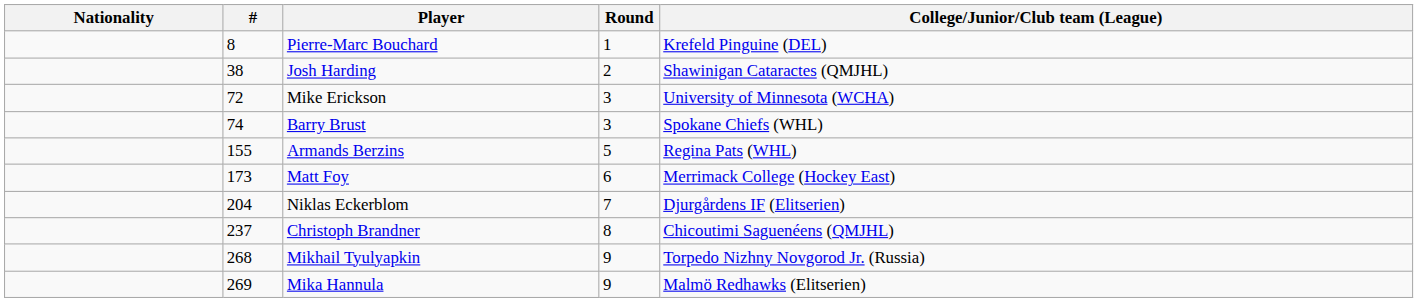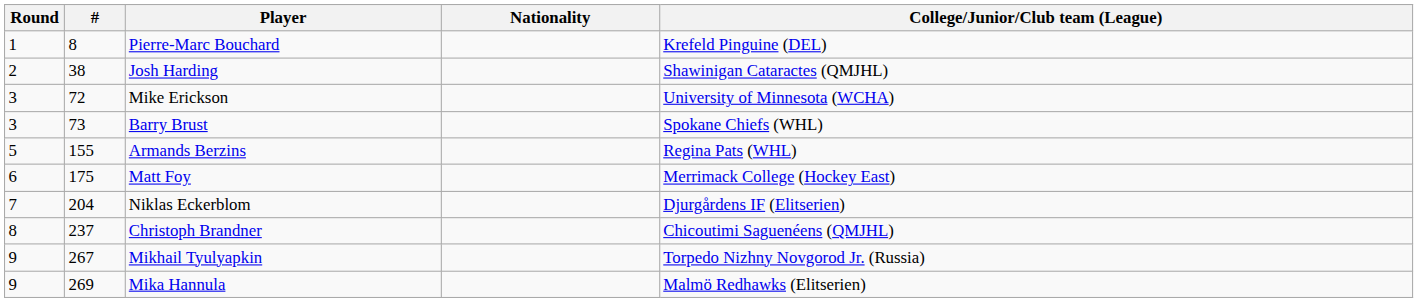columns swapped: Round <-> Nationality
Barry Brust | #: 74 -> 73
Matt Foy | #: 173 -> 175
Mikhail Tyulyapkin | #: 268 -> 267
